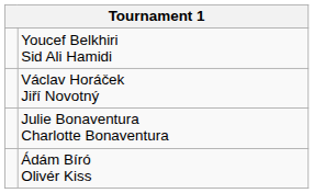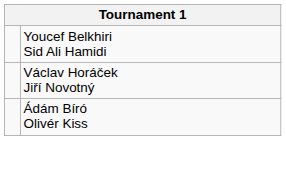- row: Julie Bonaventura Charlotte Bonaventura
